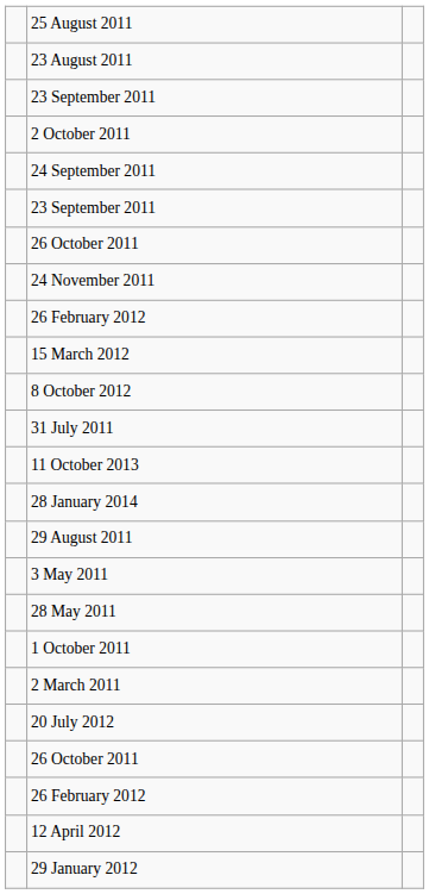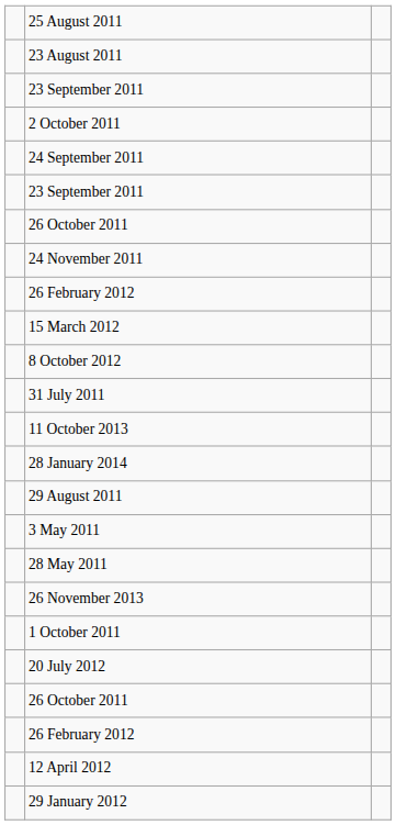+ row: 26 November 2013
- row: 2 March 2011
